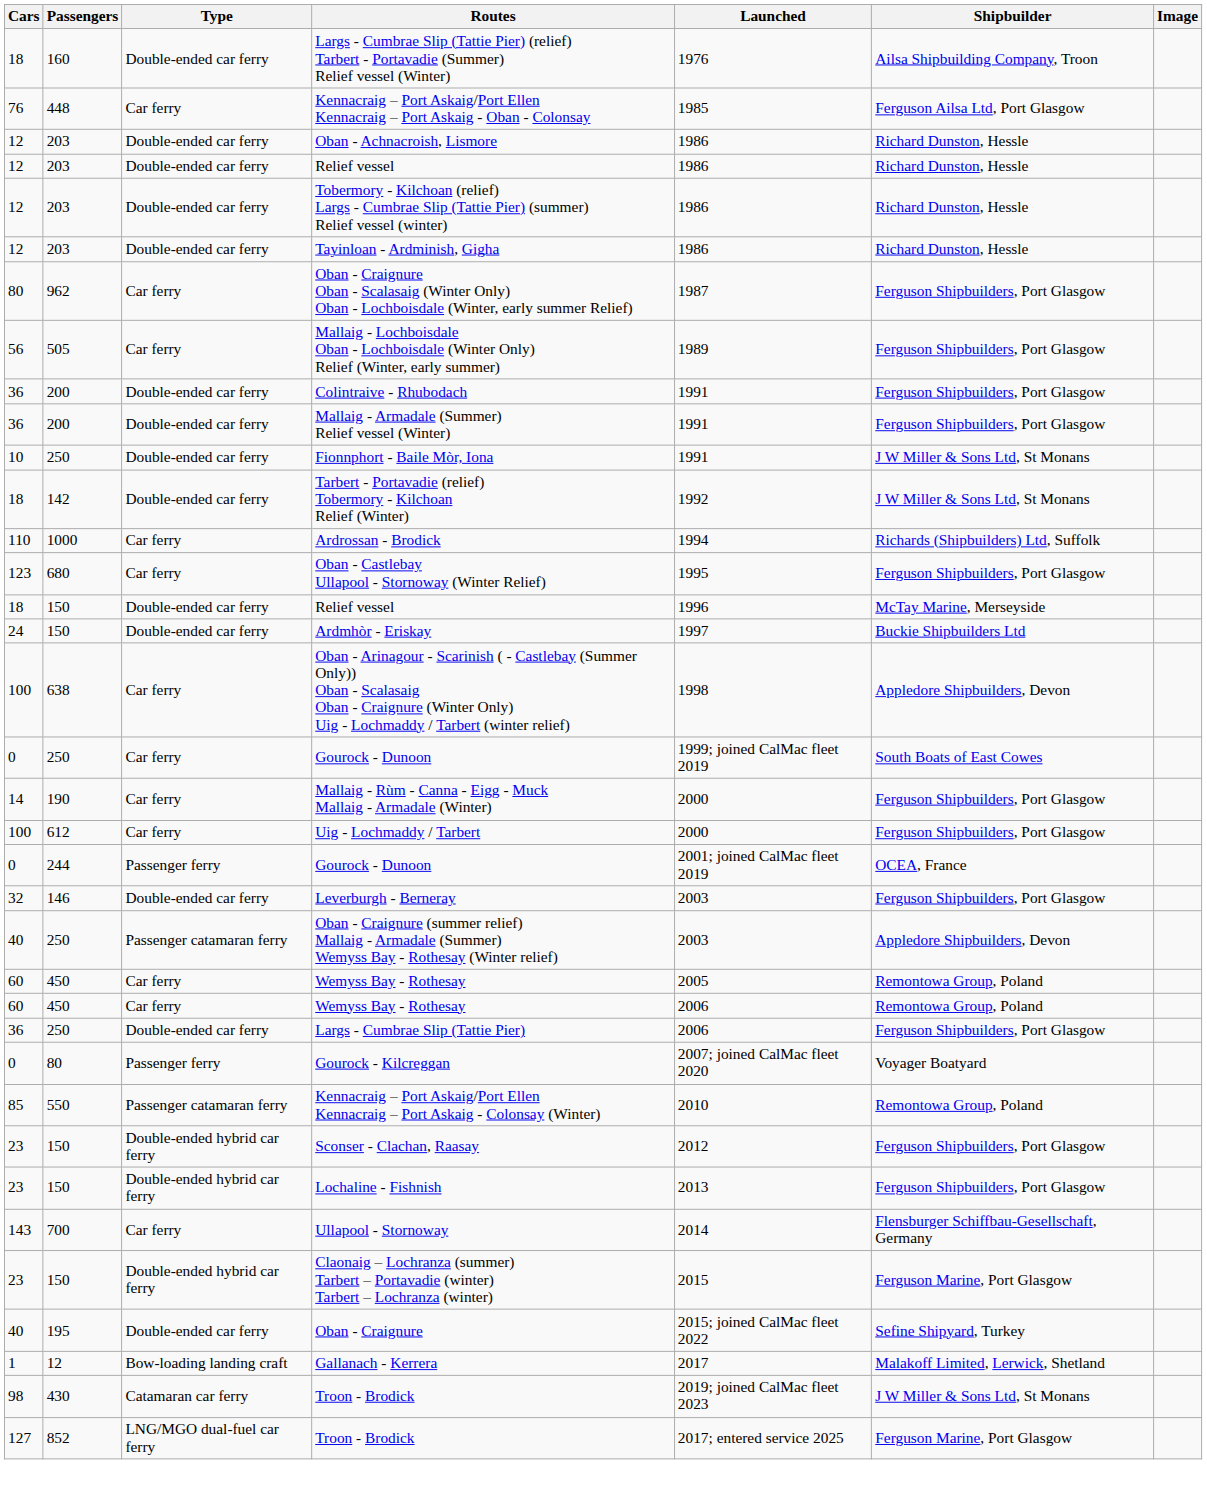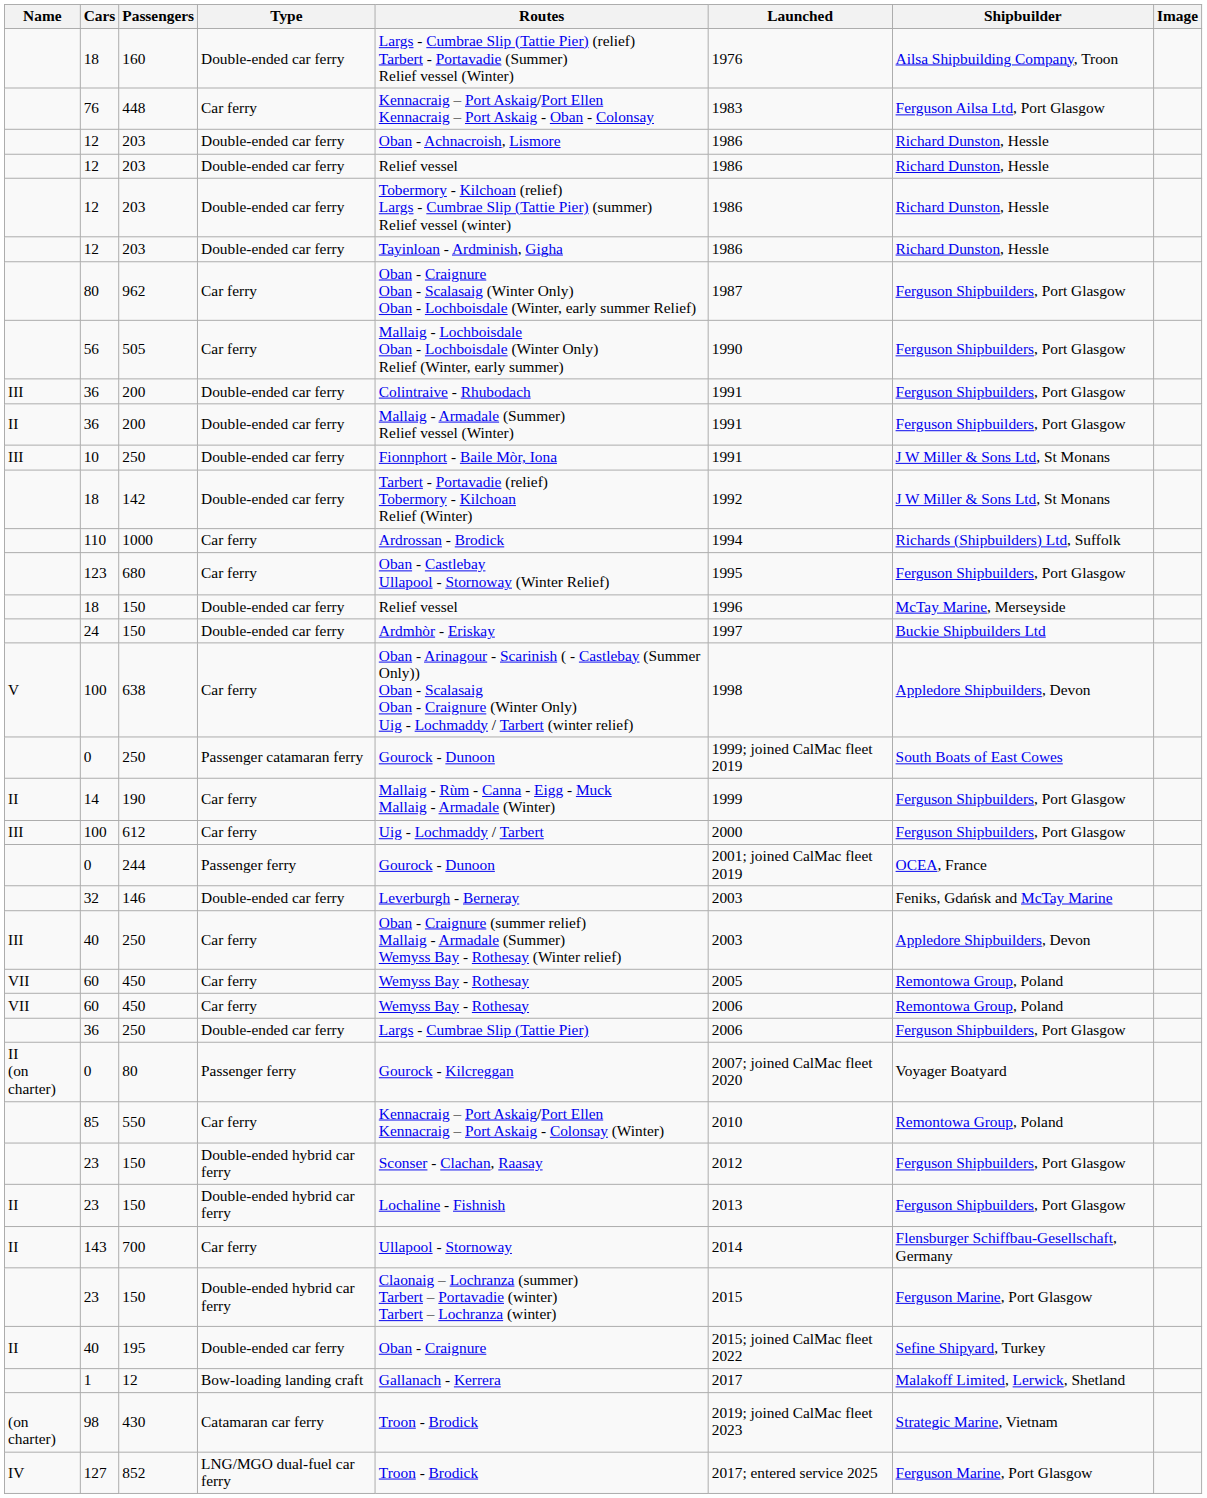+ column: Name | III | II | III | V | II | III | III | VII | VII | II (on charter) | II | II | II | (on charter) | IV
448 | Launched: 1985 -> 1983
505 | Launched: 1989 -> 1990
0 / 250 | Type: Car ferry -> Passenger catamaran ferry
190 | Launched: 2000 -> 1999
146 | Shipbuilder: Ferguson Shipbuilders, Port Glasgow -> Feniks, Gdańsk and McTay Marine
40 / 250 | Type: Passenger catamaran ferry -> Car ferry
550 | Type: Passenger catamaran ferry -> Car ferry
430 | Shipbuilder: J W Miller & Sons Ltd, St Monans -> Strategic Marine, Vietnam
